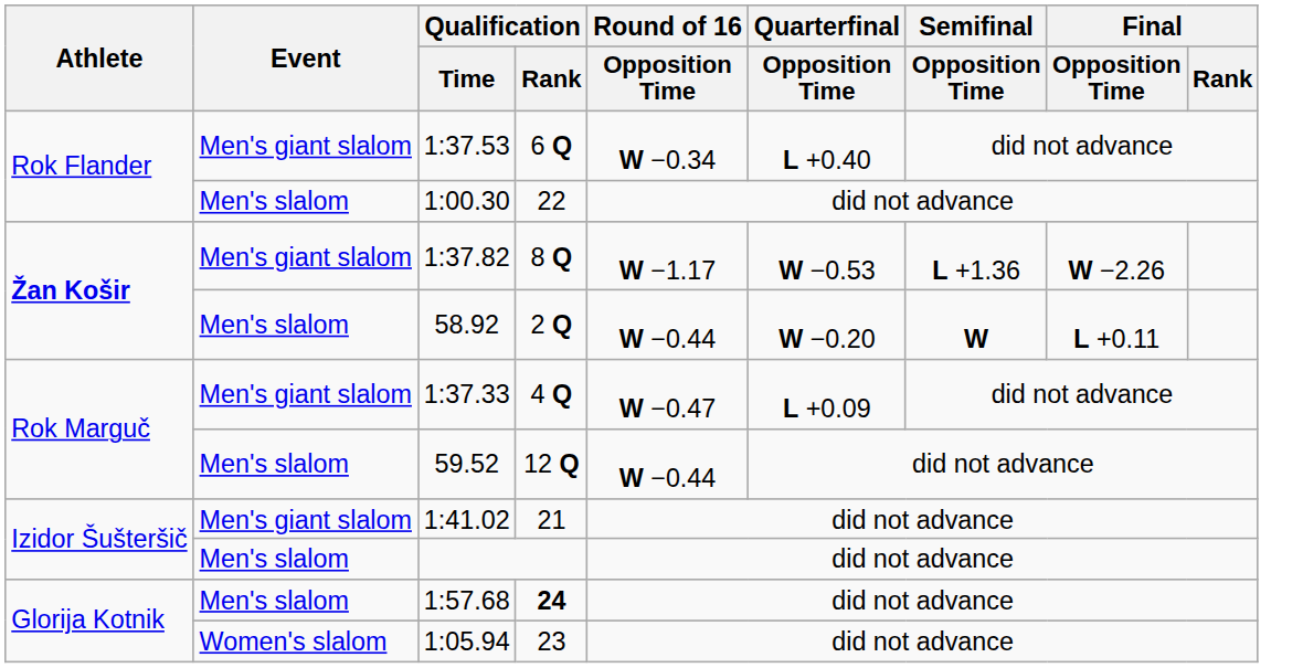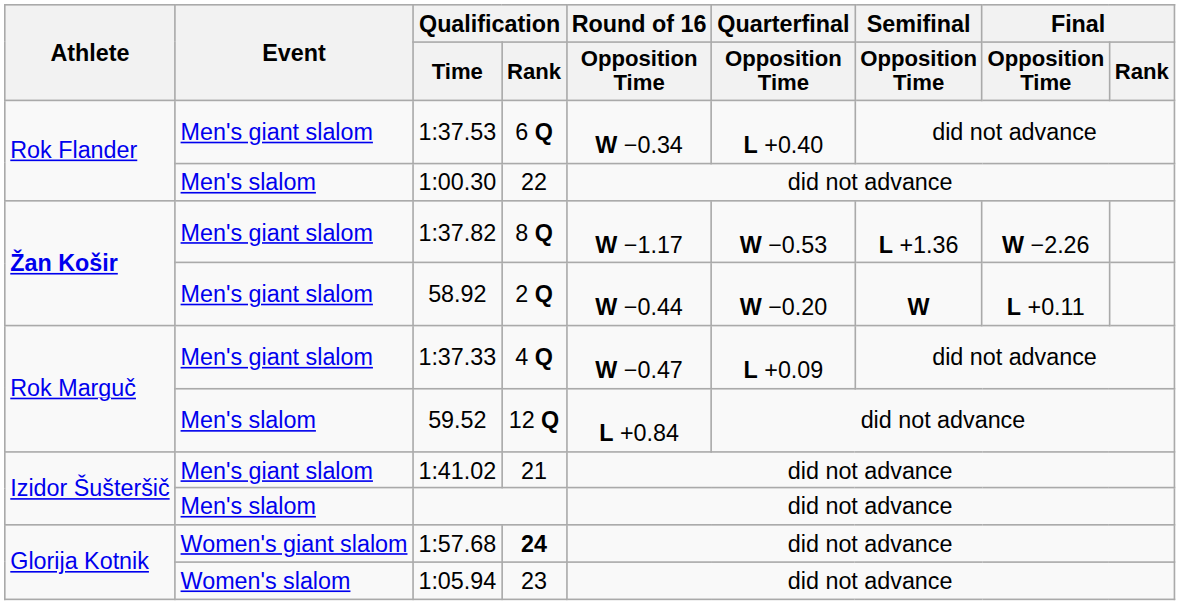58.92 | Event: Men's slalom -> Men's giant slalom
59.52 | Round of 16 / Opposition Time: W −0.44 -> L +0.84
1:57.68 | Event: Men's slalom -> Women's giant slalom
